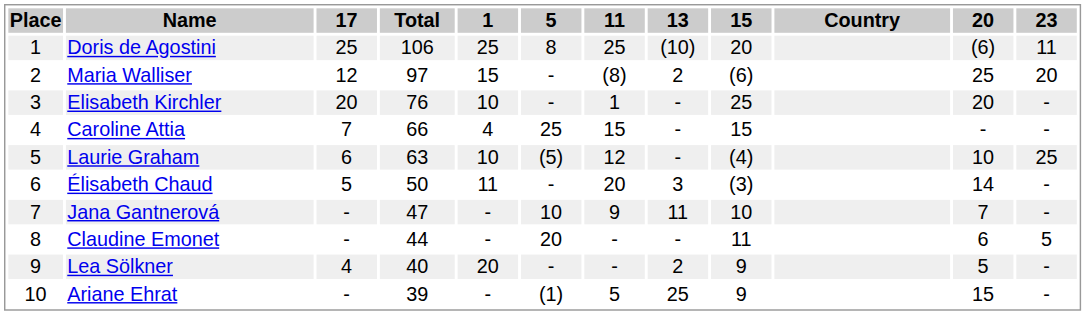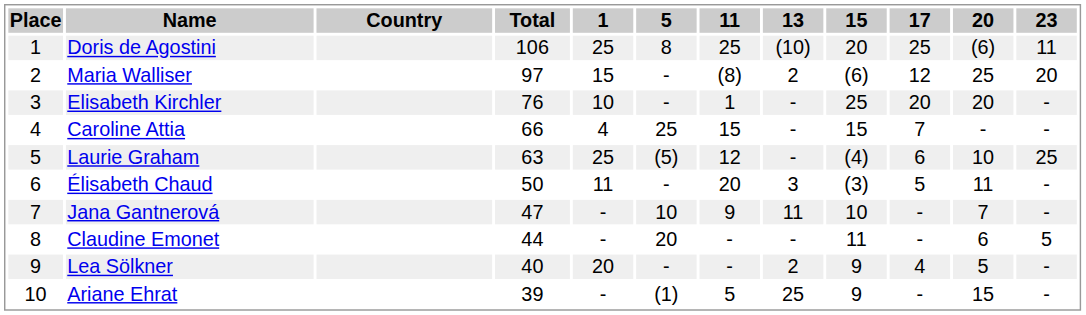columns swapped: Country <-> 17
Laurie Graham | 1: 10 -> 25
Élisabeth Chaud | 20: 14 -> 11
